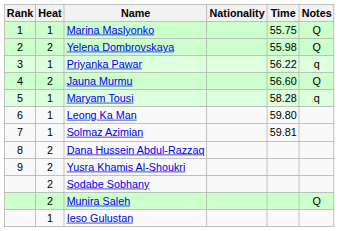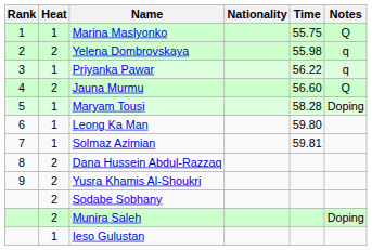Yelena Dombrovskaya | Notes: Q -> q
Maryam Tousi | Notes: q -> Doping
Munira Saleh | Notes: Q -> Doping
